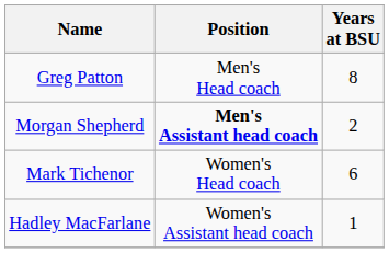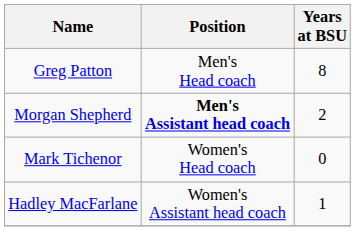Mark Tichenor | Years at BSU: 6 -> 0
